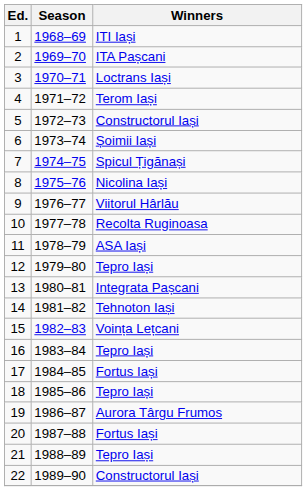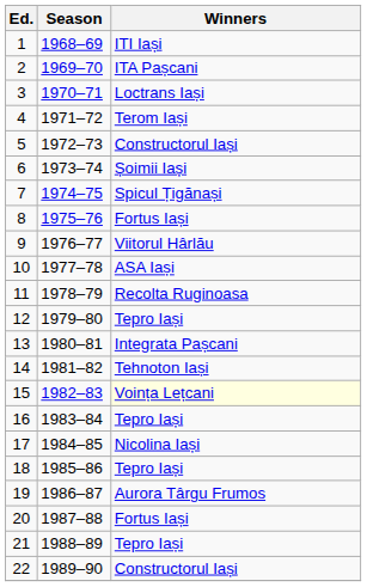8 | Winners: Nicolina Iași -> Fortus Iași
10 | Winners: Recolta Ruginoasa -> ASA Iași
11 | Winners: ASA Iași -> Recolta Ruginoasa
15 | Winners: no background -> lightyellow background
17 | Winners: Fortus Iași -> Nicolina Iași
